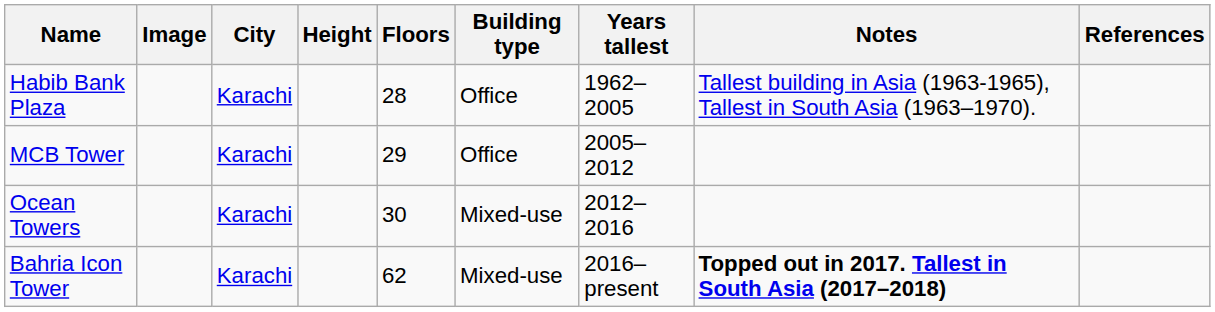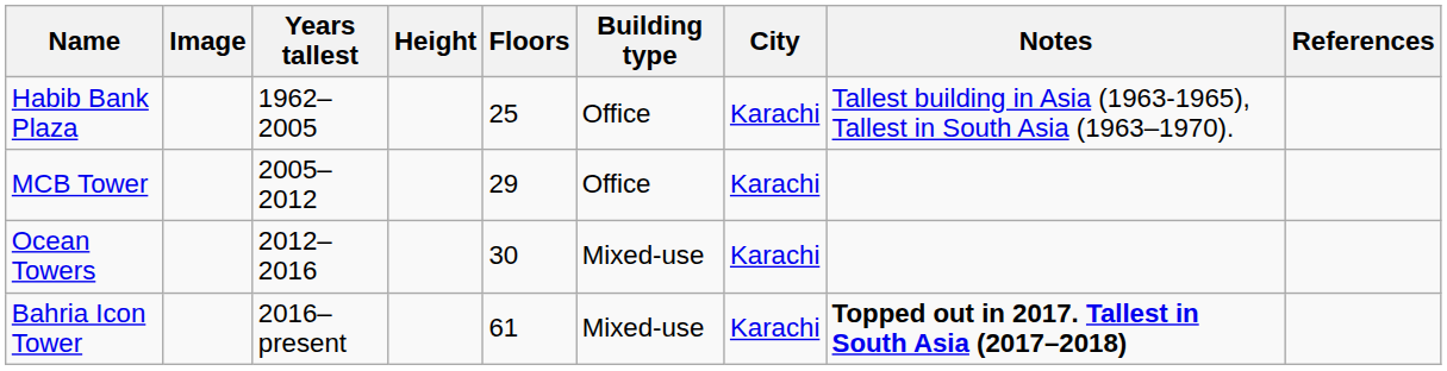columns swapped: City <-> Years tallest
Habib Bank Plaza | Floors: 28 -> 25
Bahria Icon Tower | Floors: 62 -> 61
